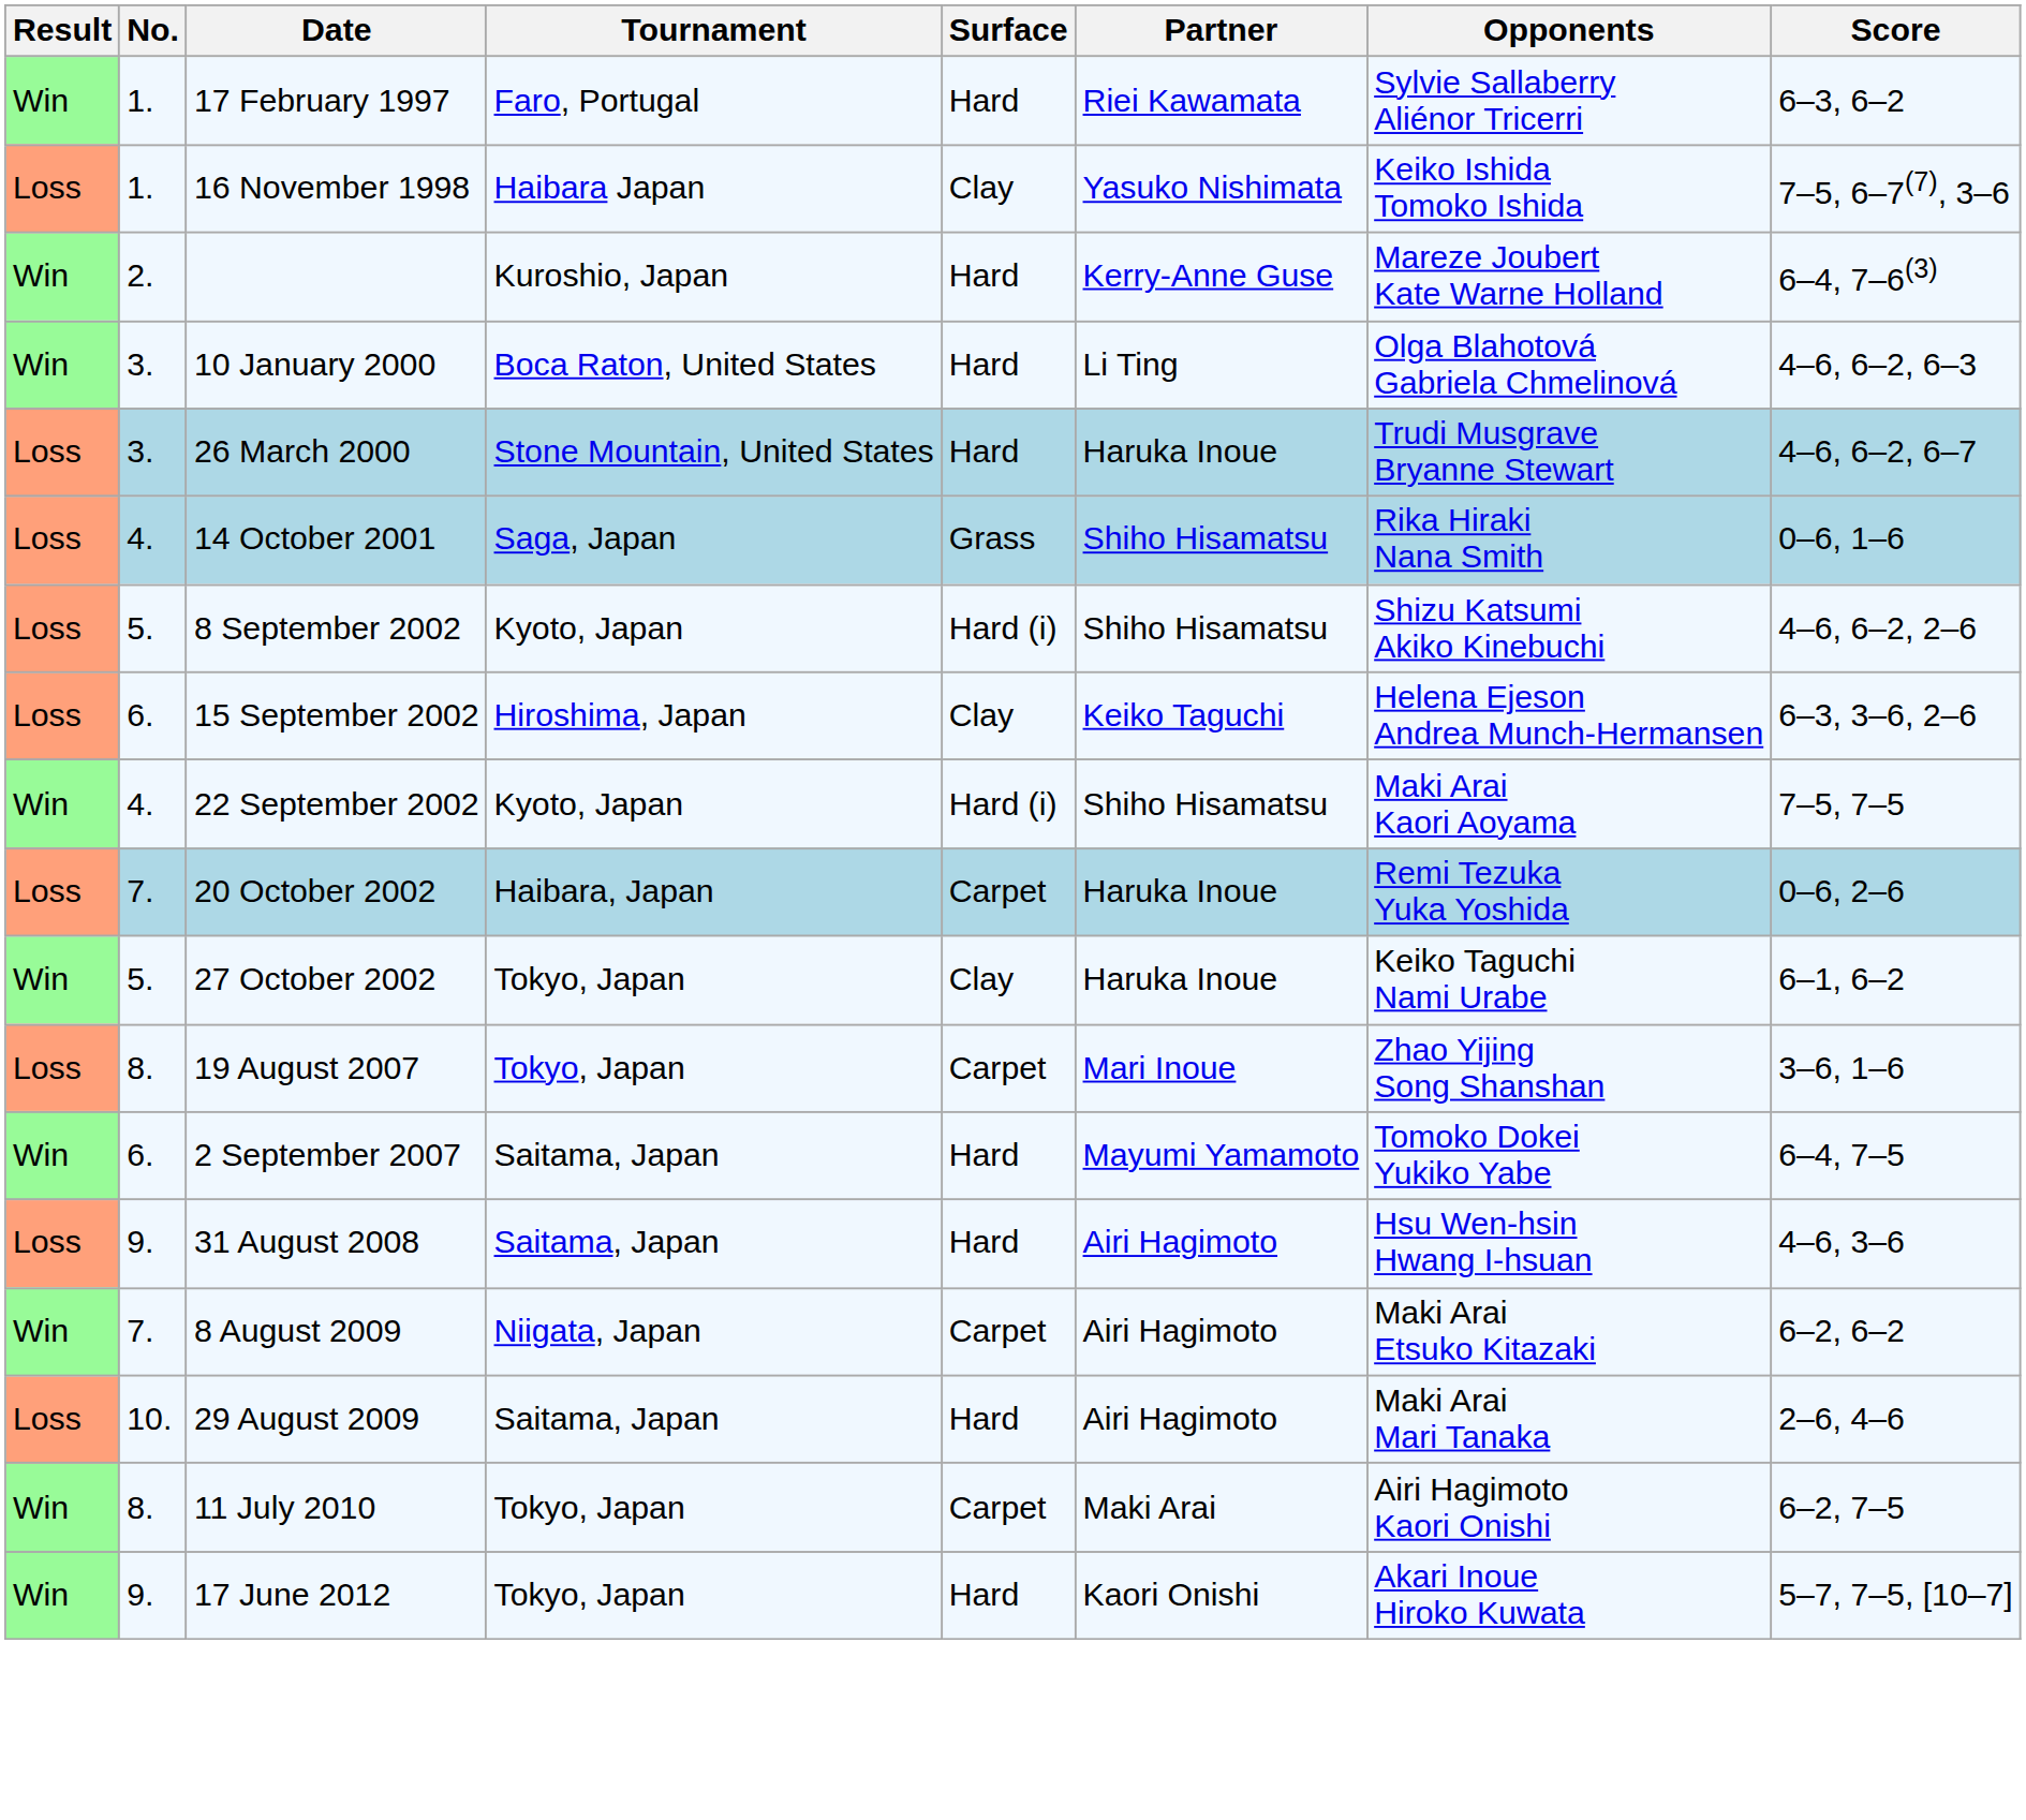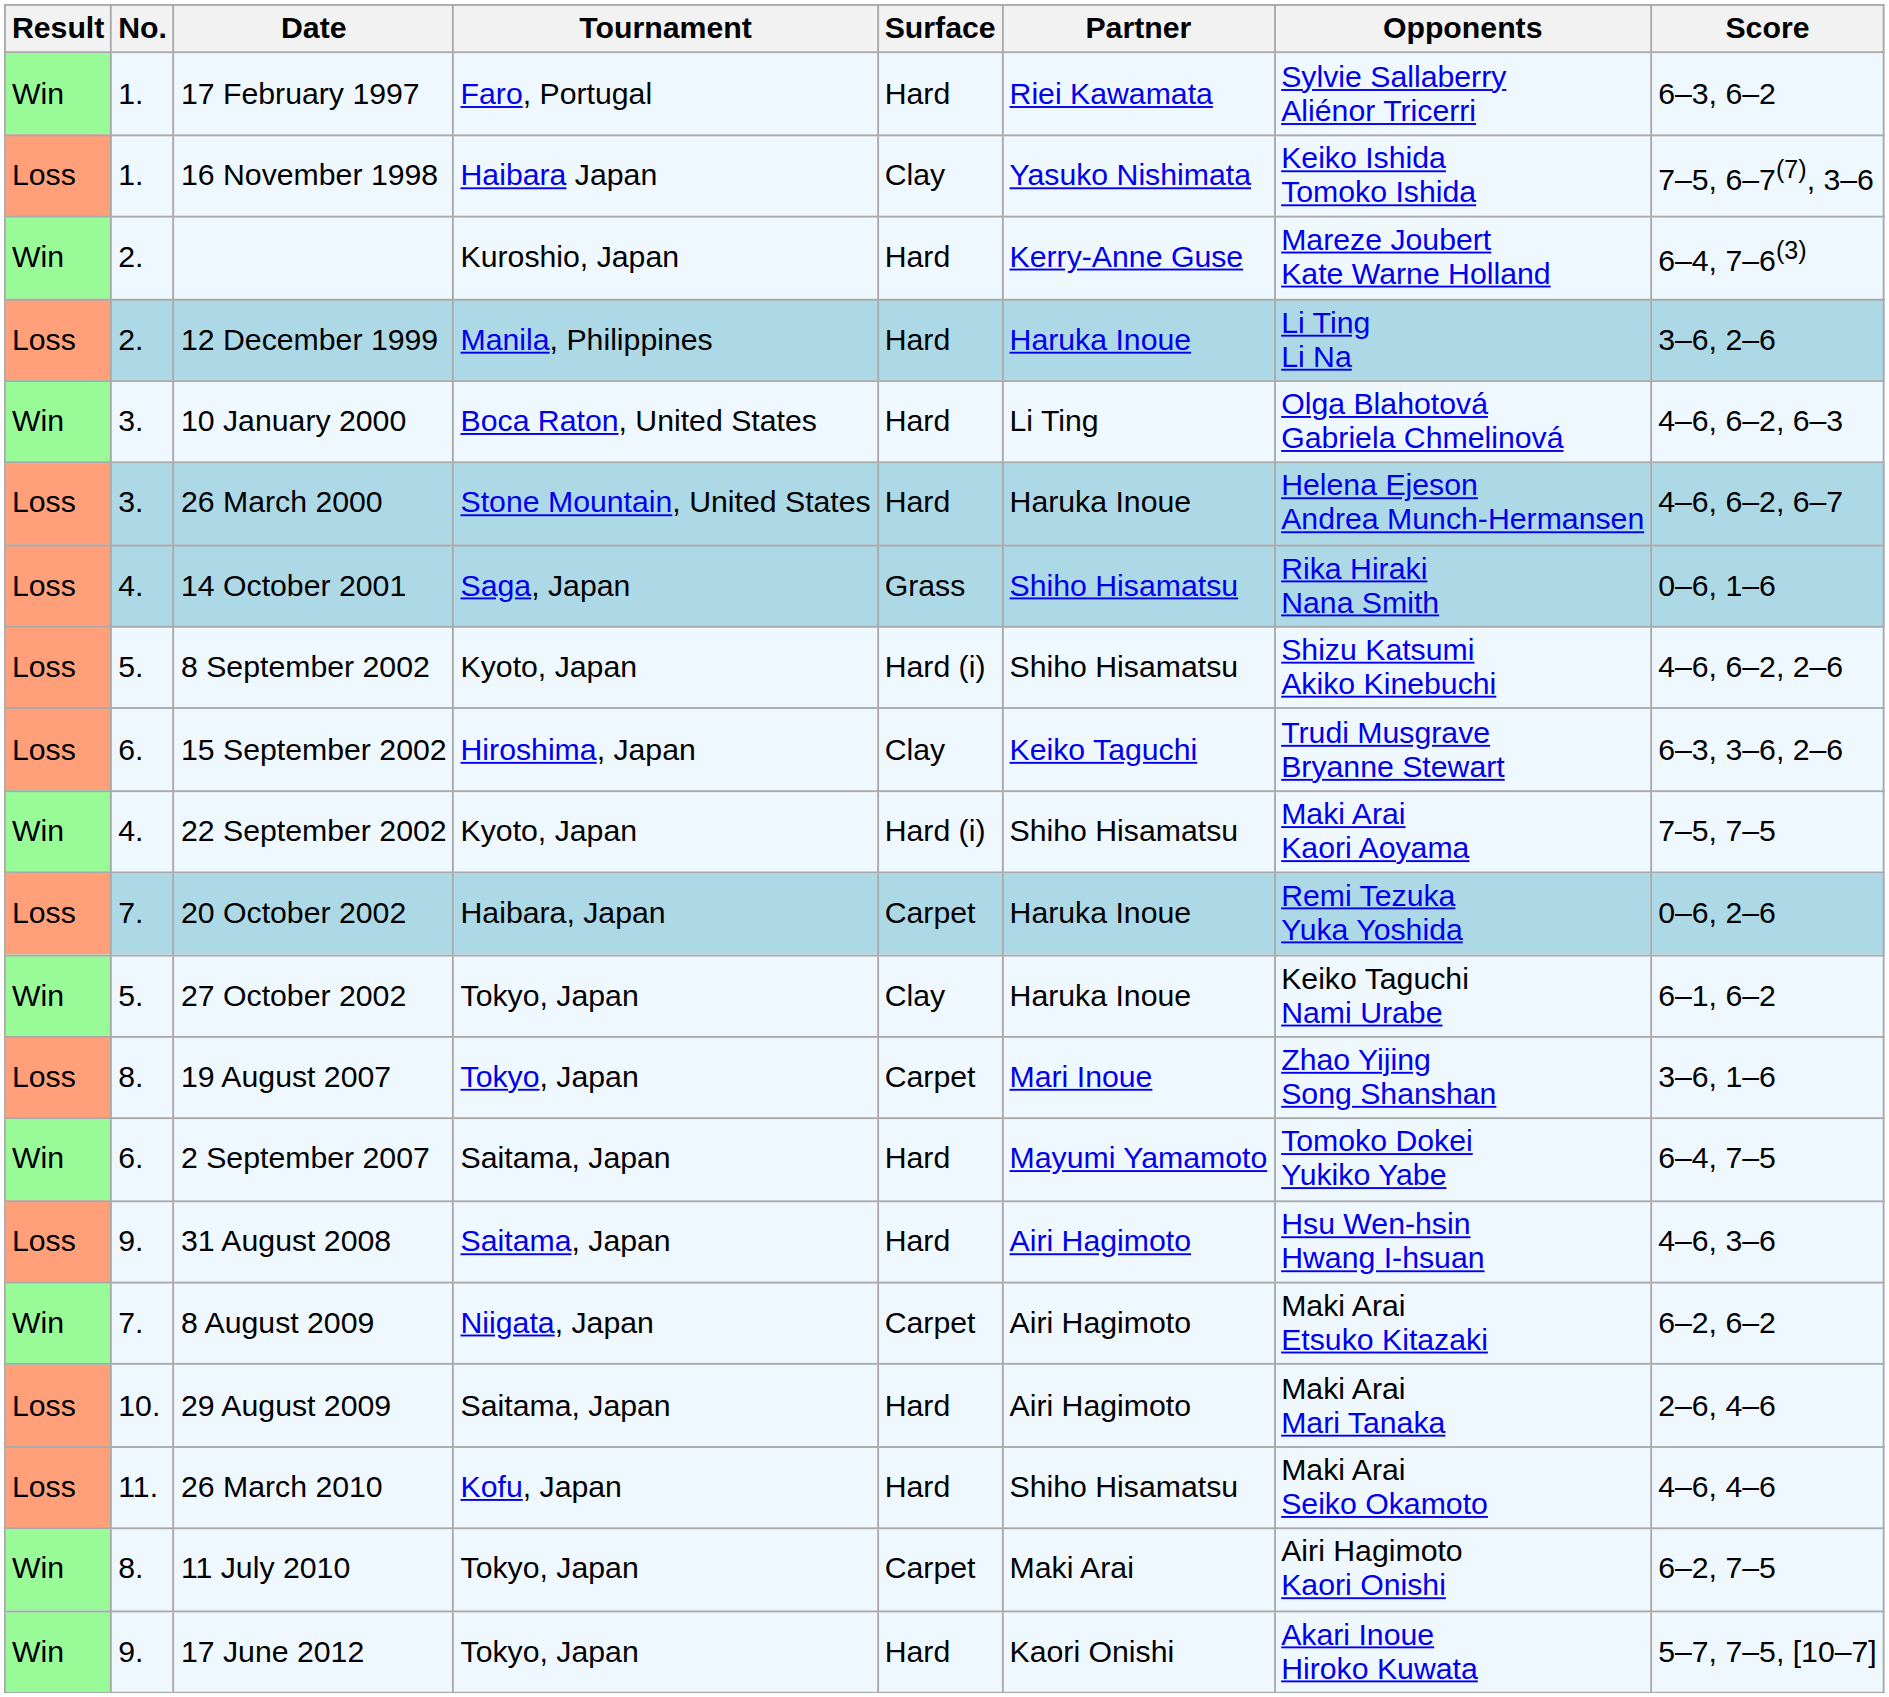+ row: Loss | 2. | 12 December 1999 | Manila, Philippines | Hard | Haruka Inoue | Li Ting Li Na | 3–6, 2–6
26 March 2000 | Opponents: Trudi Musgrave Bryanne Stewart -> Helena Ejeson Andrea Munch-Hermansen
15 September 2002 | Opponents: Helena Ejeson Andrea Munch-Hermansen -> Trudi Musgrave Bryanne Stewart
+ row: Loss | 11. | 26 March 2010 | Kofu, Japan | Hard | Shiho Hisamatsu | Maki Arai Seiko Okamoto | 4–6, 4–6
